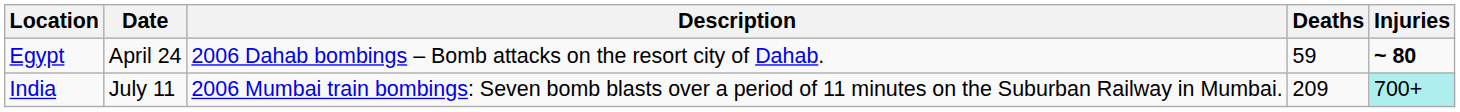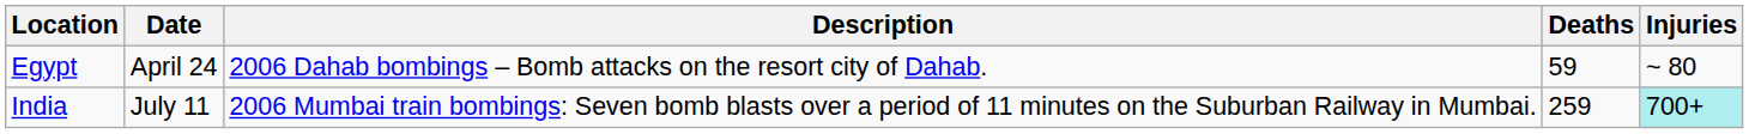Egypt | Injuries: bold -> normal
India | Deaths: 209 -> 259
